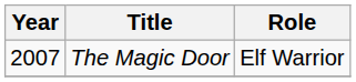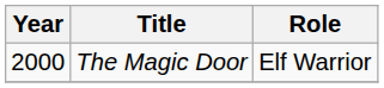The Magic Door | Year: 2007 -> 2000
